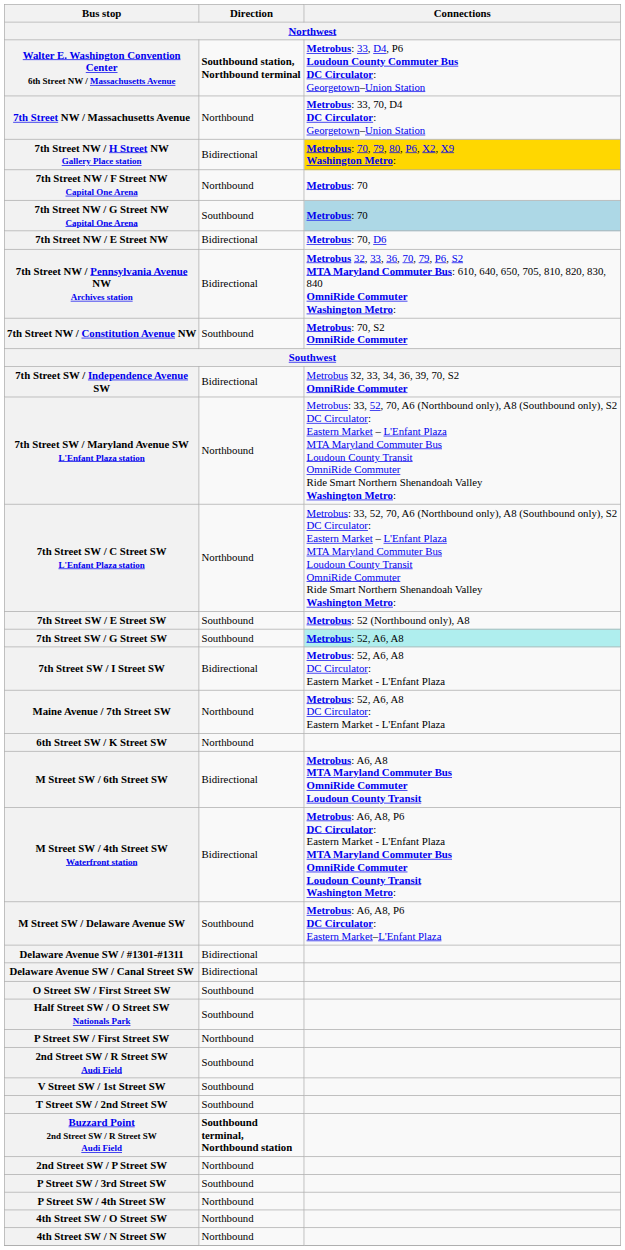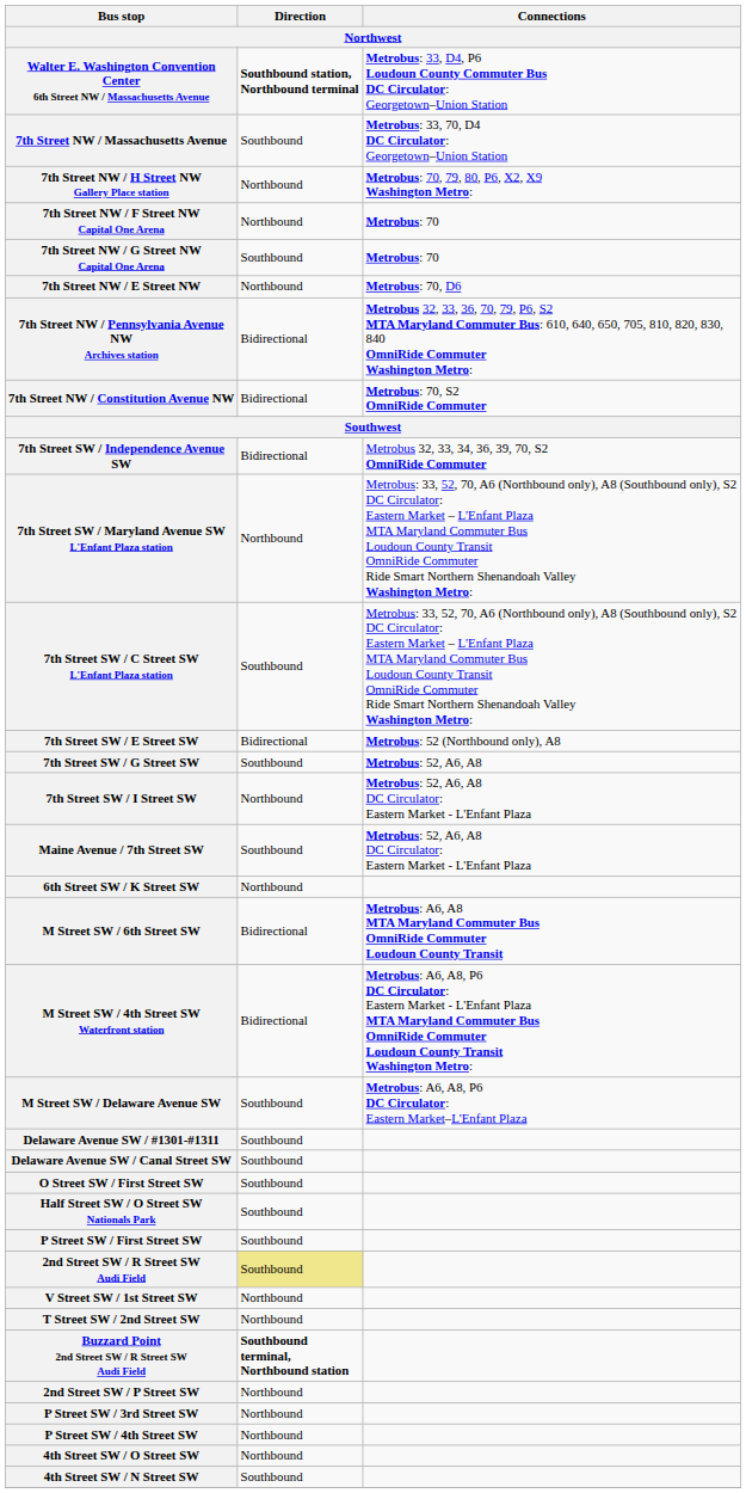7th Street NW / Massachusetts Avenue | Direction: Northbound -> Southbound
7th Street NW / H Street NW Gallery Place station | Direction: Bidirectional -> Northbound
7th Street NW / H Street NW Gallery Place station | Connections: gold background -> no background
7th Street NW / G Street NW Capital One Arena | Connections: lightblue background -> no background
7th Street NW / E Street NW | Direction: Bidirectional -> Northbound
7th Street NW / Constitution Avenue NW | Direction: Southbound -> Bidirectional
7th Street SW / C Street SW L'Enfant Plaza station | Direction: Northbound -> Southbound
7th Street SW / E Street SW | Direction: Southbound -> Bidirectional
7th Street SW / G Street SW | Connections: paleturquoise background -> no background
7th Street SW / I Street SW | Direction: Bidirectional -> Northbound
Maine Avenue / 7th Street SW | Direction: Northbound -> Southbound
Delaware Avenue SW / #1301-#1311 | Direction: Bidirectional -> Southbound
Delaware Avenue SW / Canal Street SW | Direction: Bidirectional -> Southbound
P Street SW / First Street SW | Direction: Northbound -> Southbound
2nd Street SW / R Street SW Audi Field | Direction: no background -> khaki background
V Street SW / 1st Street SW | Direction: Southbound -> Northbound
T Street SW / 2nd Street SW | Direction: Southbound -> Northbound
P Street SW / 3rd Street SW | Direction: Southbound -> Northbound
4th Street SW / N Street SW | Direction: Northbound -> Southbound
